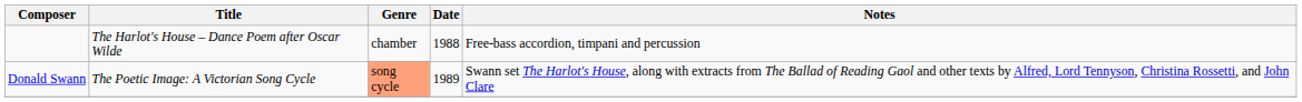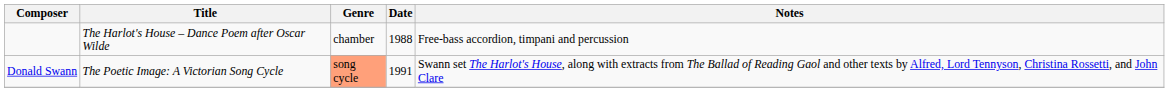Donald Swann | Date: 1989 -> 1991
